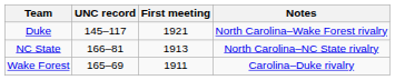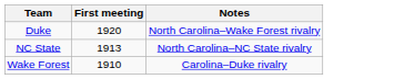- column: UNC record | 145–117 | 166–81 | 165–69
Duke | First meeting: 1921 -> 1920
Wake Forest | First meeting: 1911 -> 1910
